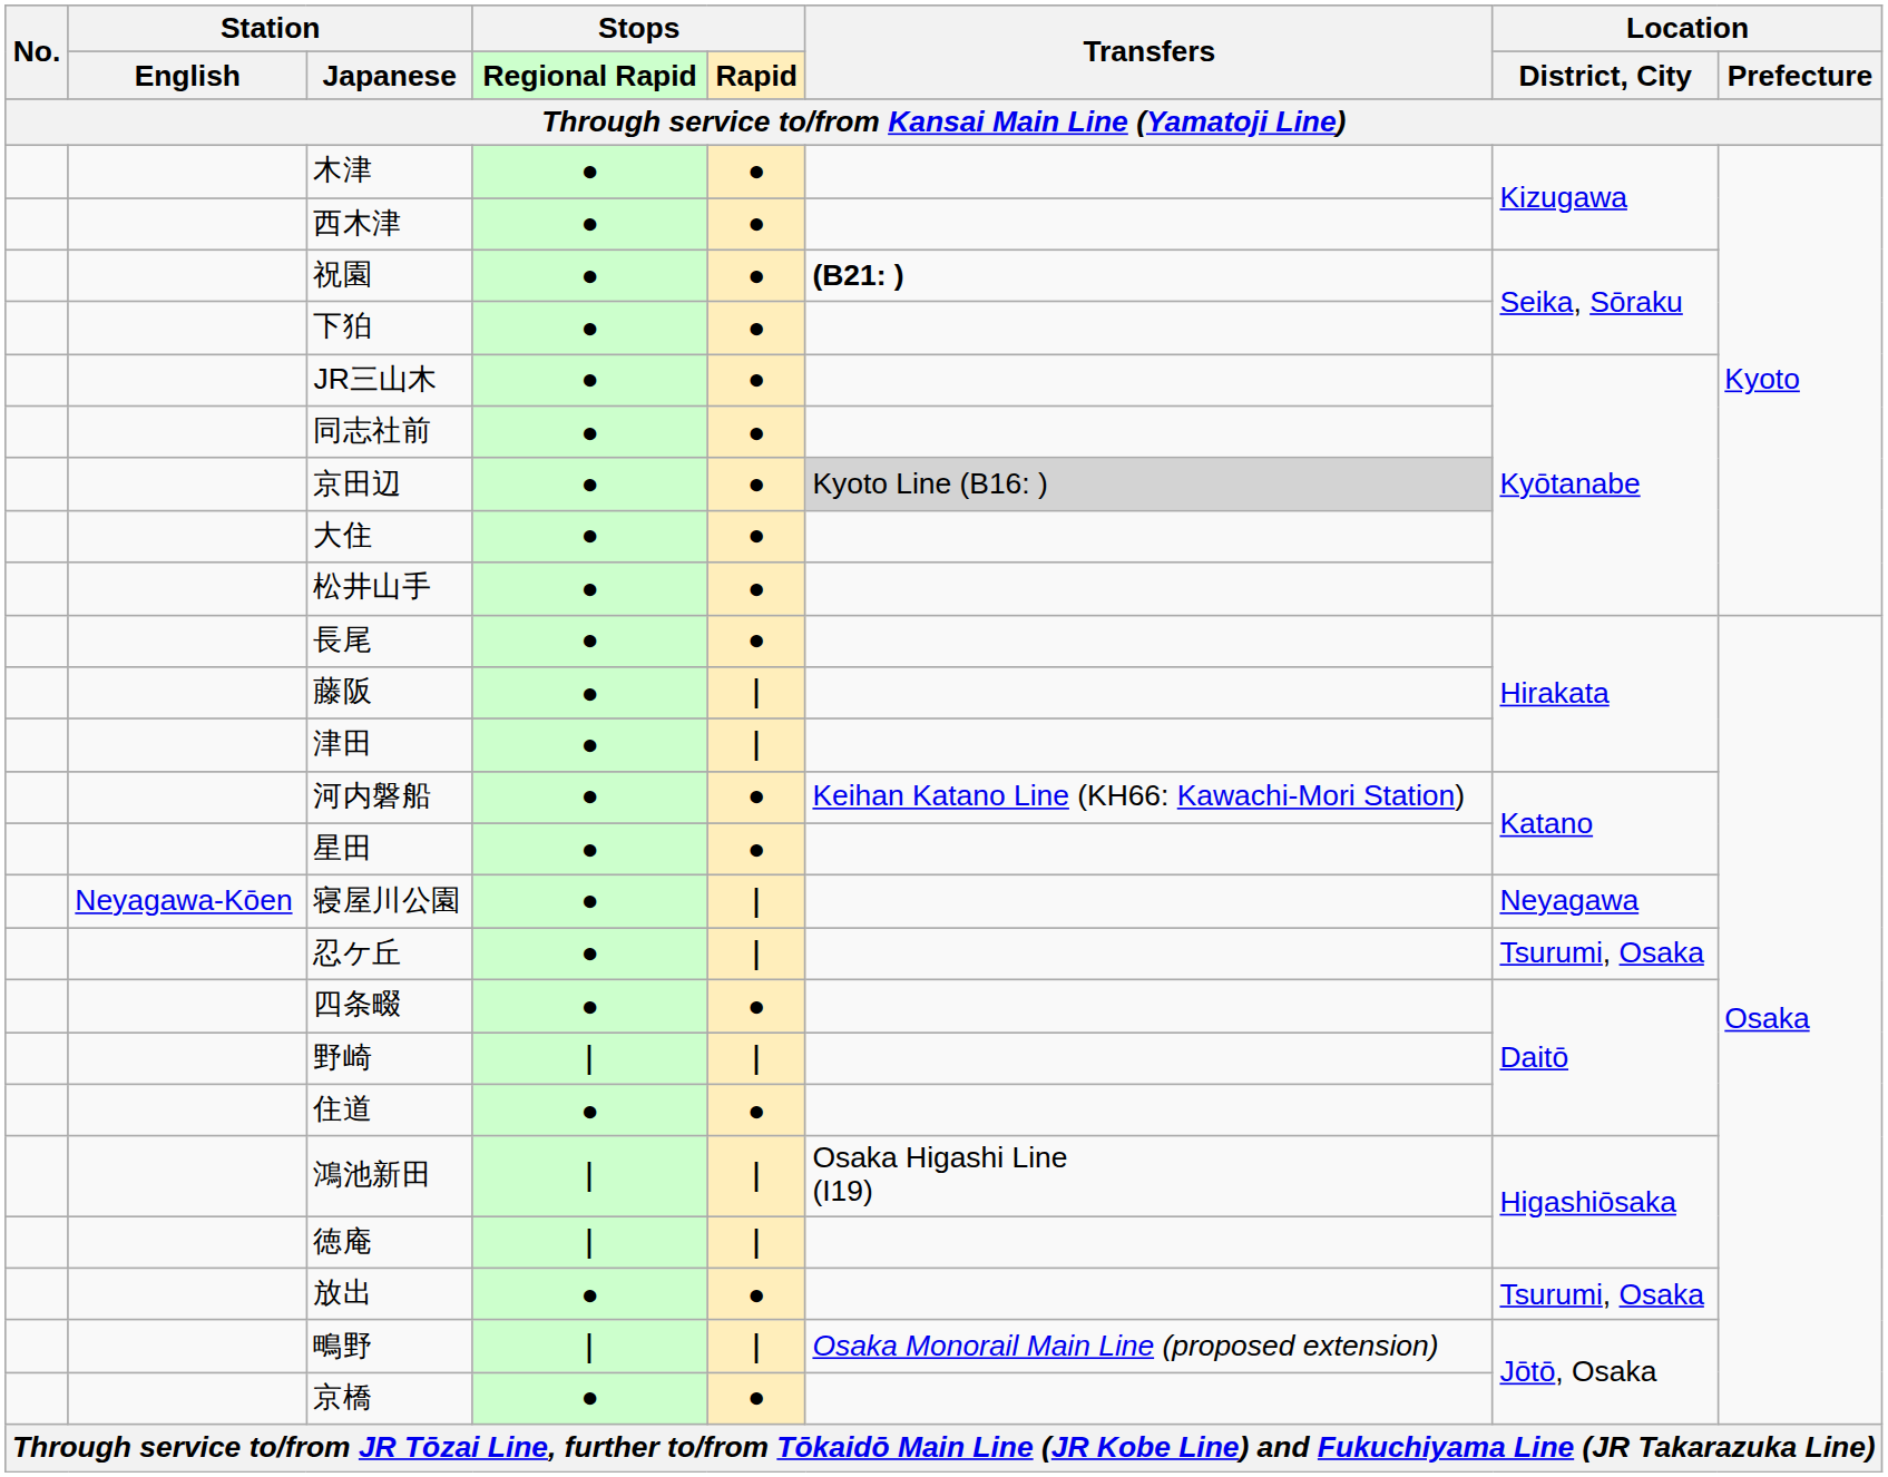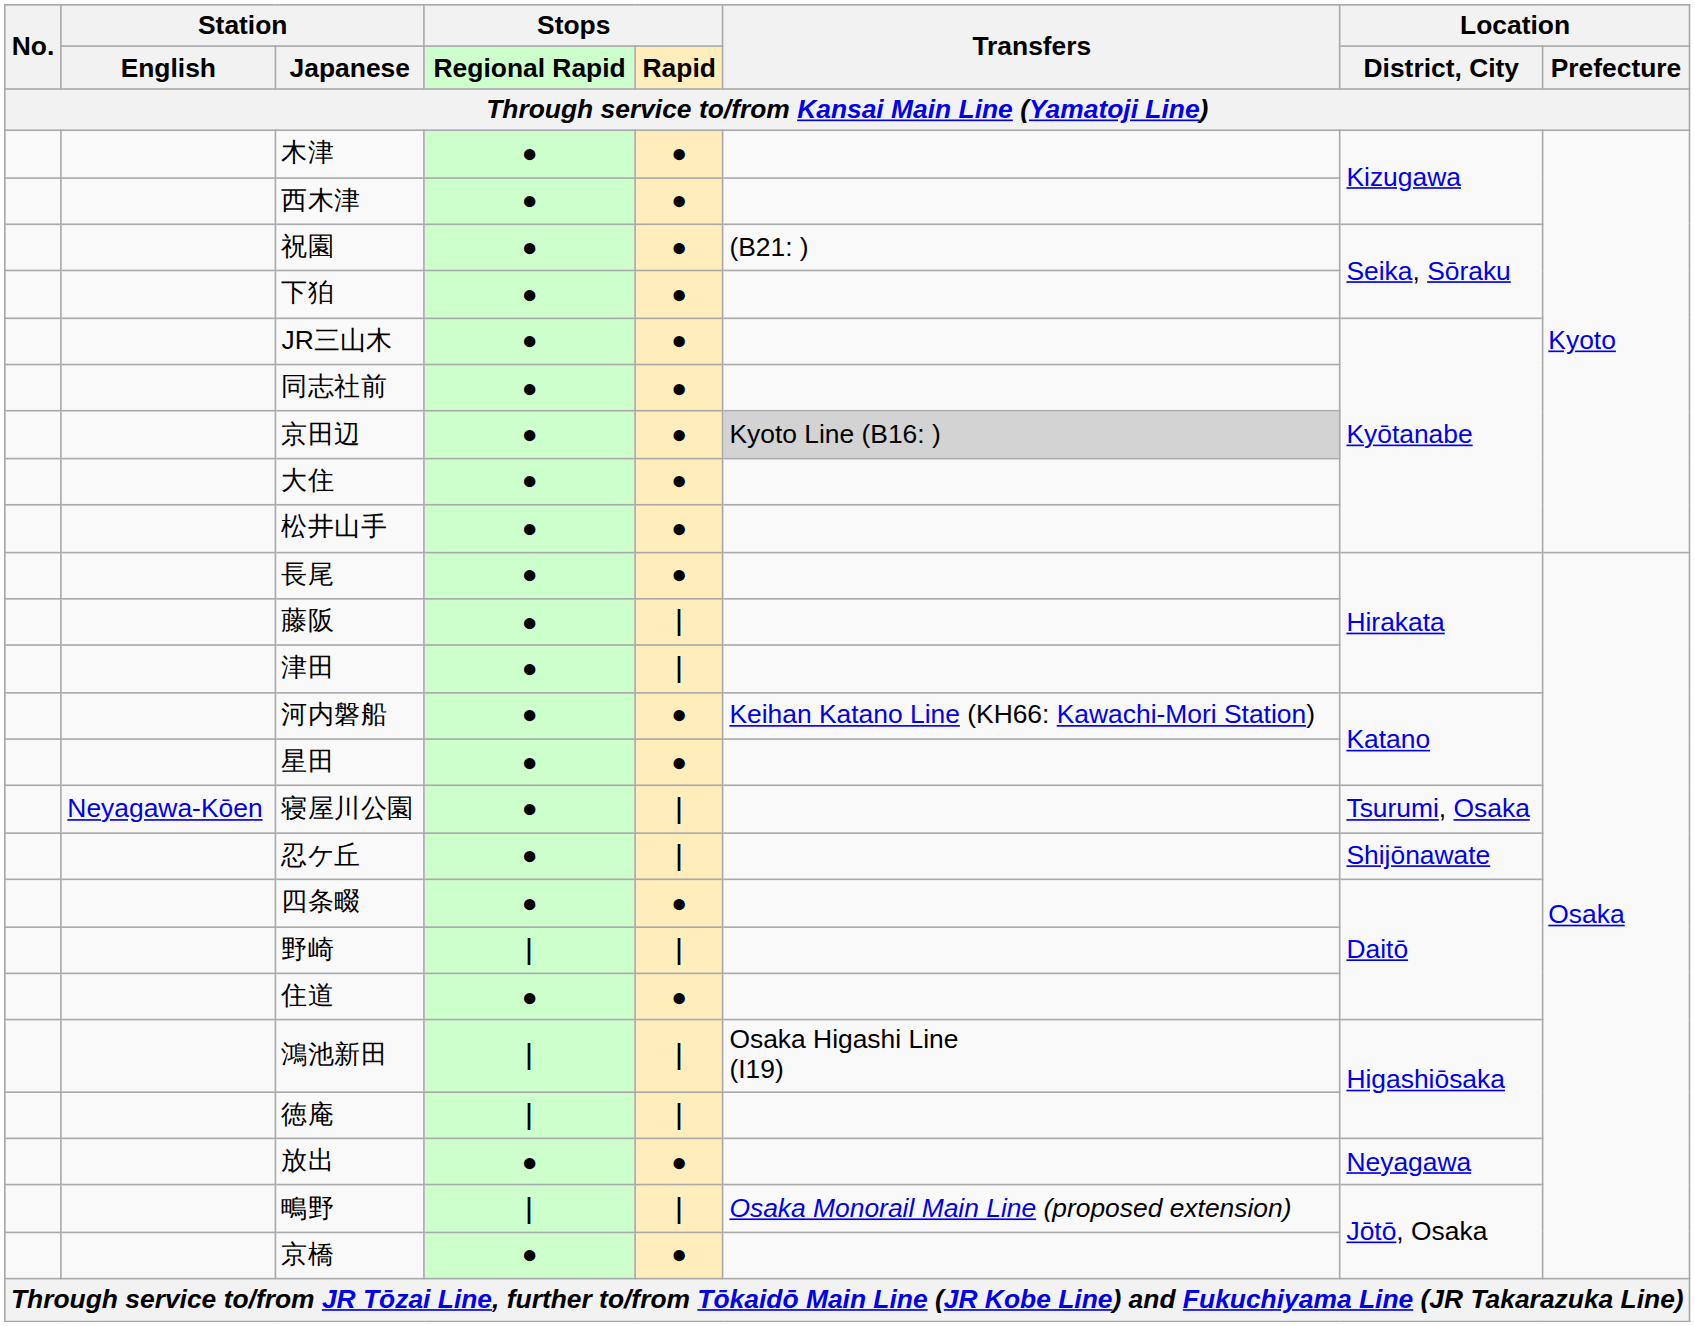祝園 | Transfers: bold -> normal
寝屋川公園 | Location / District, City: Neyagawa -> Tsurumi, Osaka
忍ケ丘 | Location / District, City: Tsurumi, Osaka -> Shijōnawate
放出 | Location / District, City: Tsurumi, Osaka -> Neyagawa
